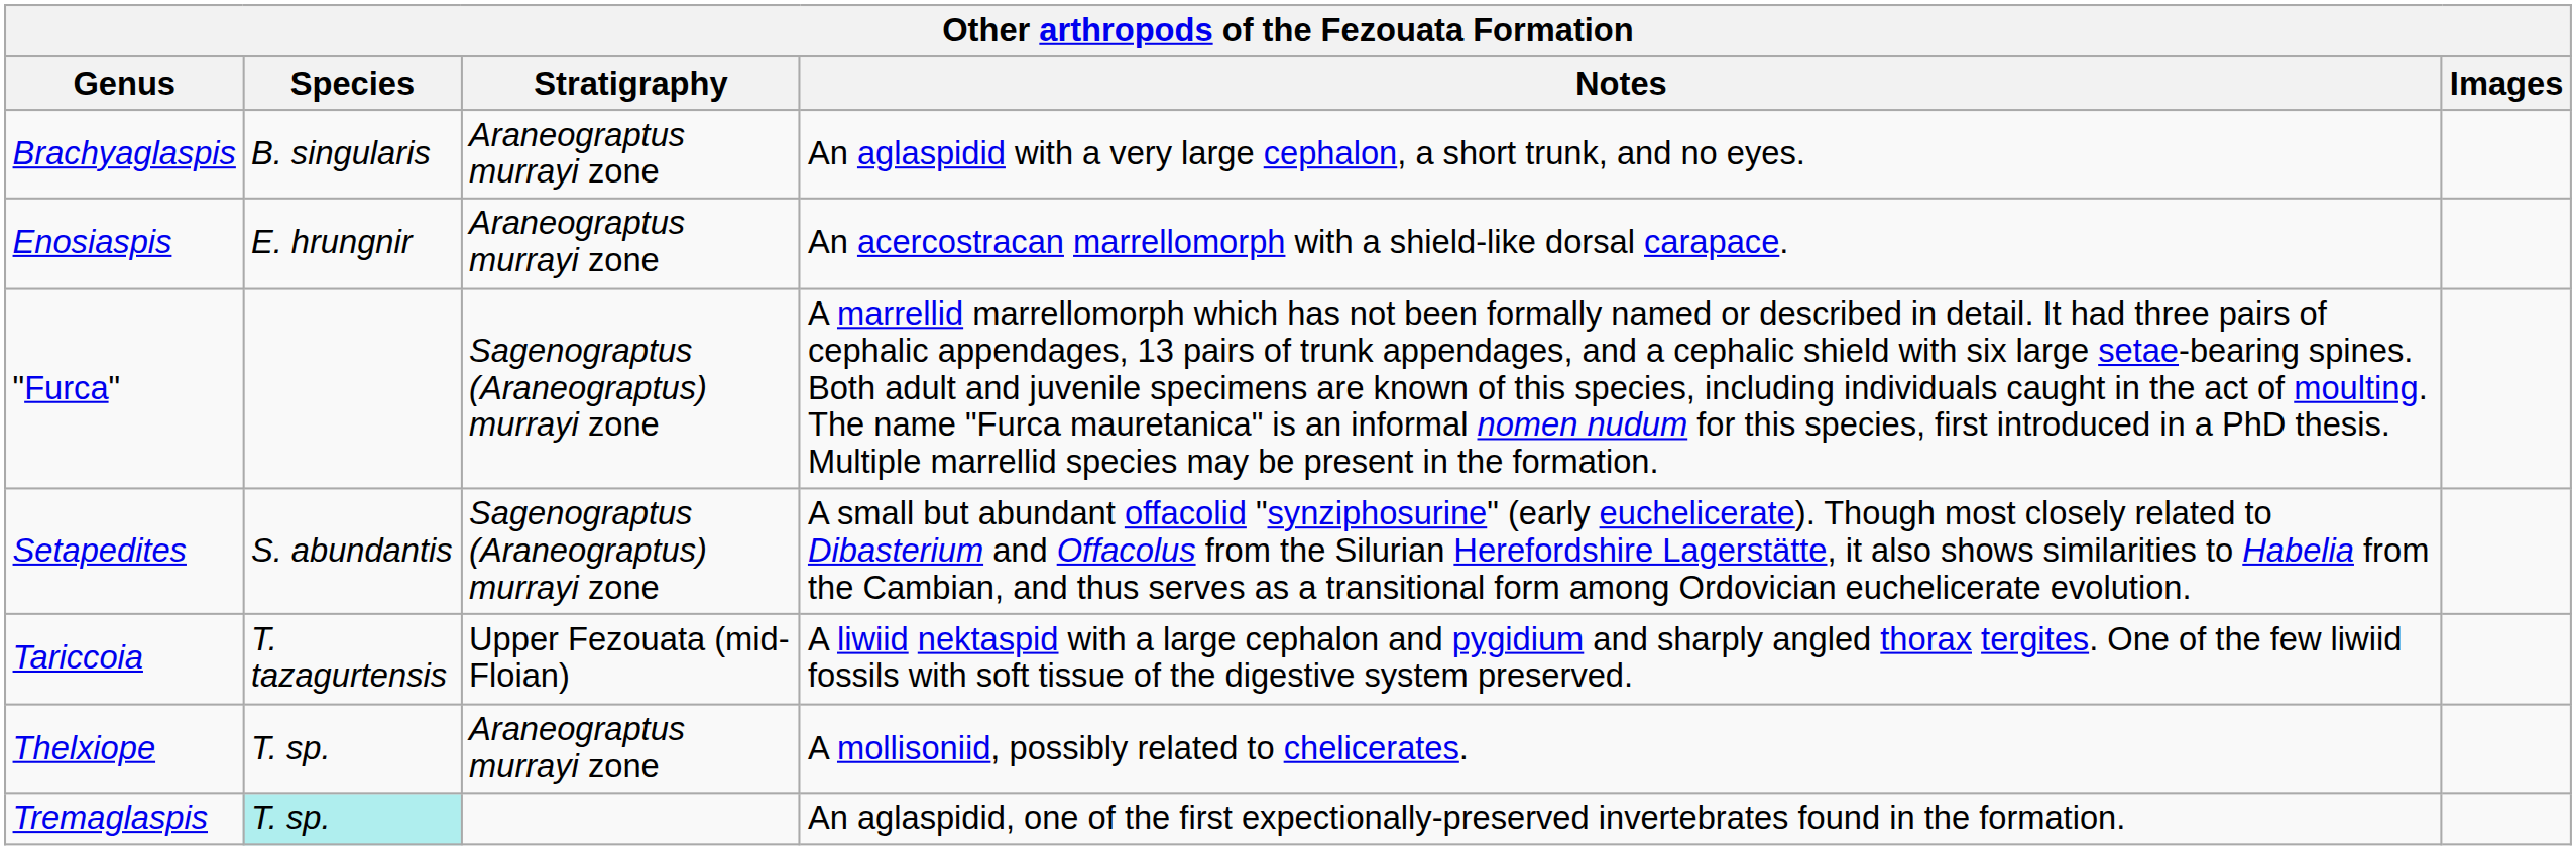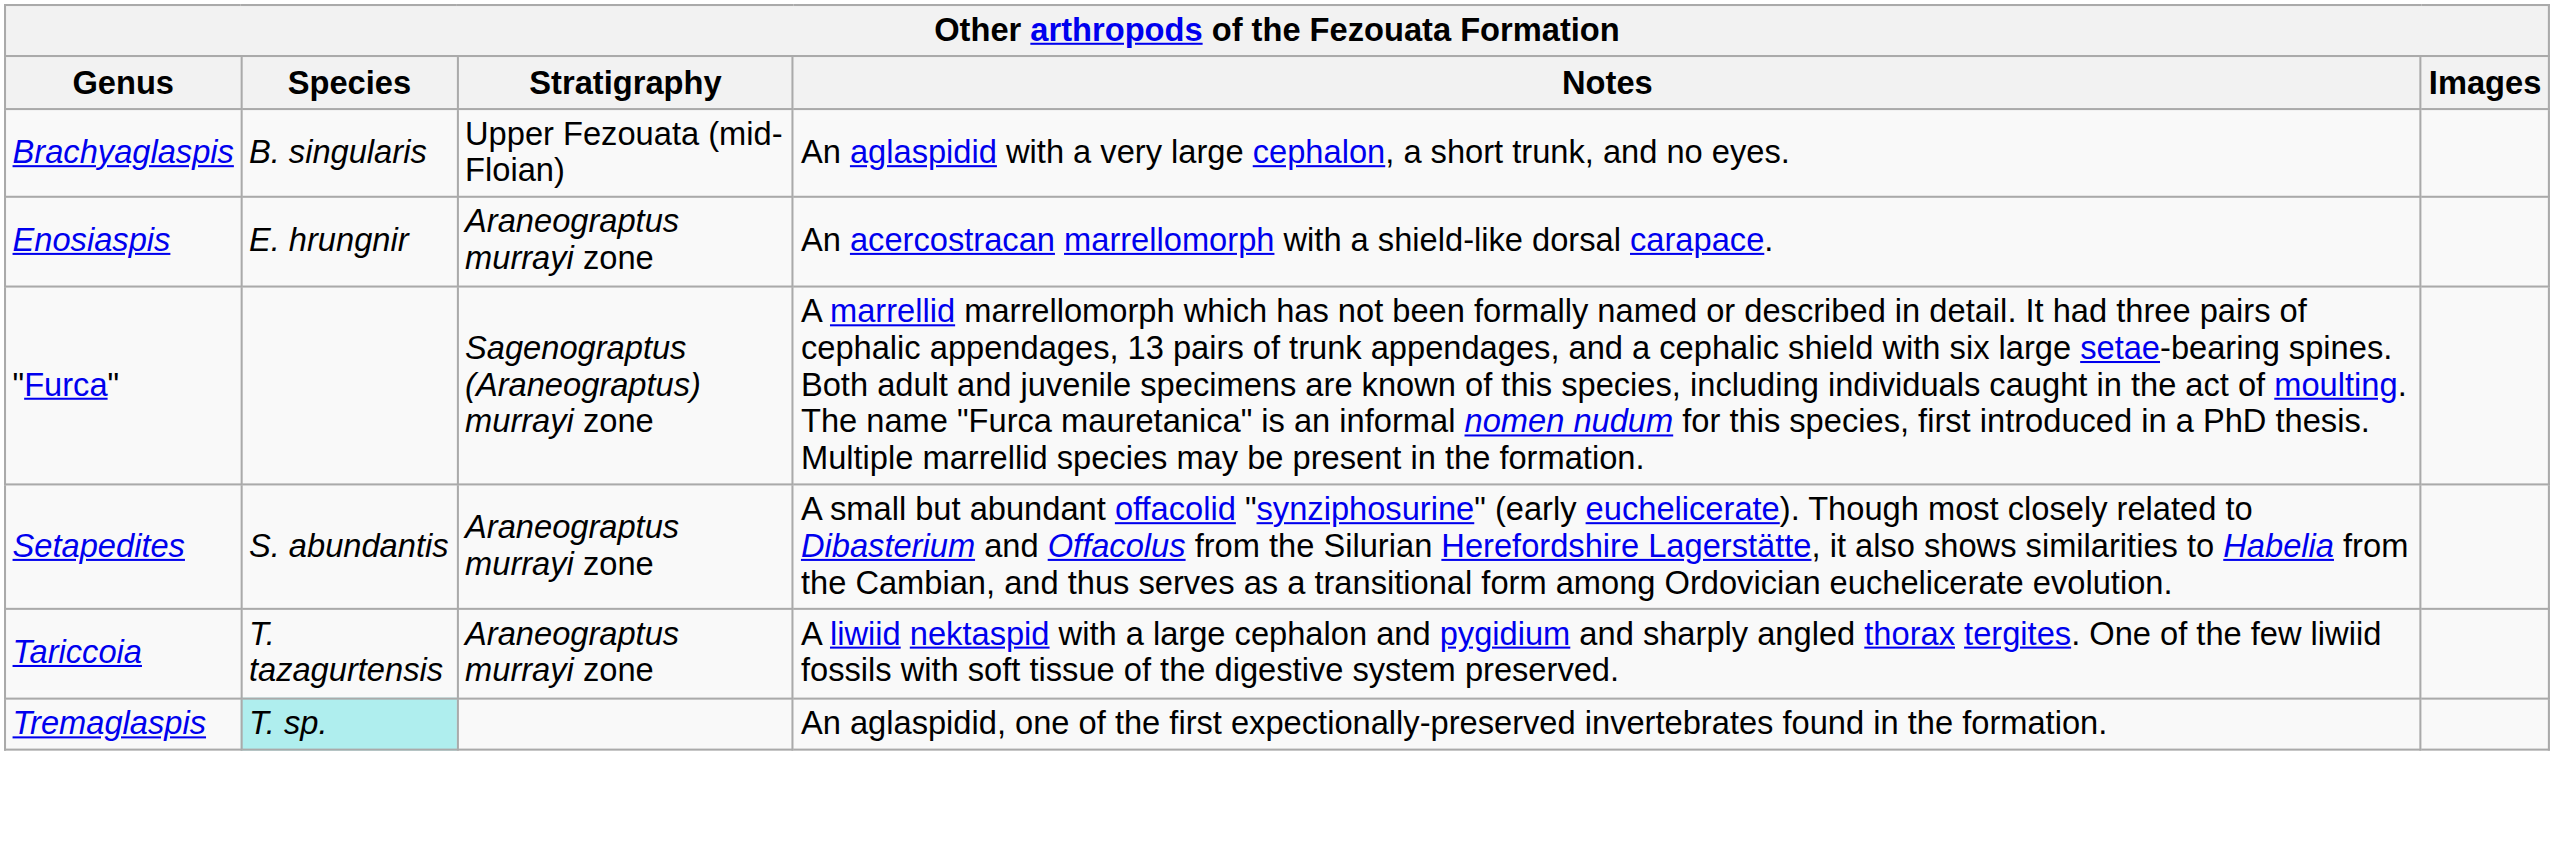Brachyaglaspis | Stratigraphy: Araneograptus murrayi zone -> Upper Fezouata (mid-Floian)
Setapedites | Stratigraphy: Sagenograptus (Araneograptus) murrayi zone -> Araneograptus murrayi zone
Tariccoia | Stratigraphy: Upper Fezouata (mid-Floian) -> Araneograptus murrayi zone
- row: Thelxiope | T. sp. | Araneograptus murrayi zone | A mollisoniid, possibly related to chelicerates.
